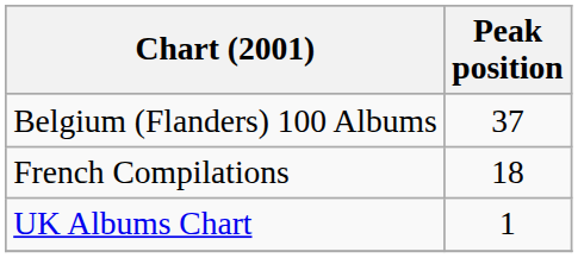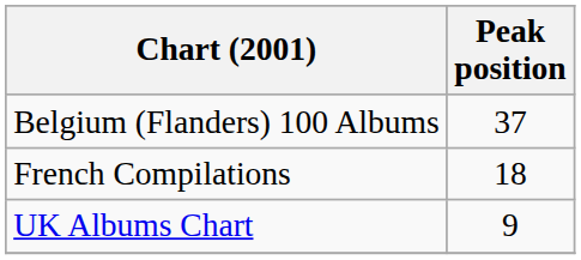UK Albums Chart | Peak position: 1 -> 9
